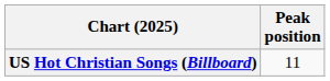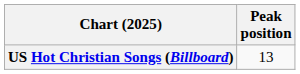US Hot Christian Songs (Billboard) | Peak position: 11 -> 13
